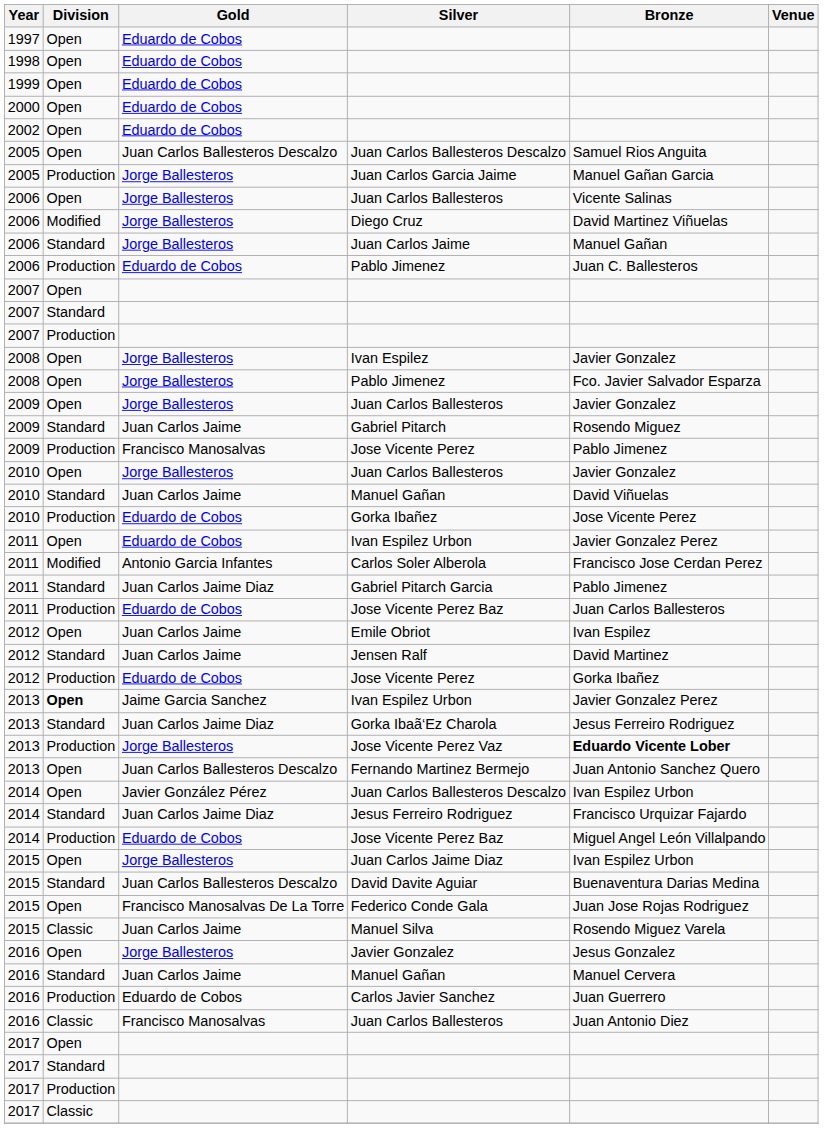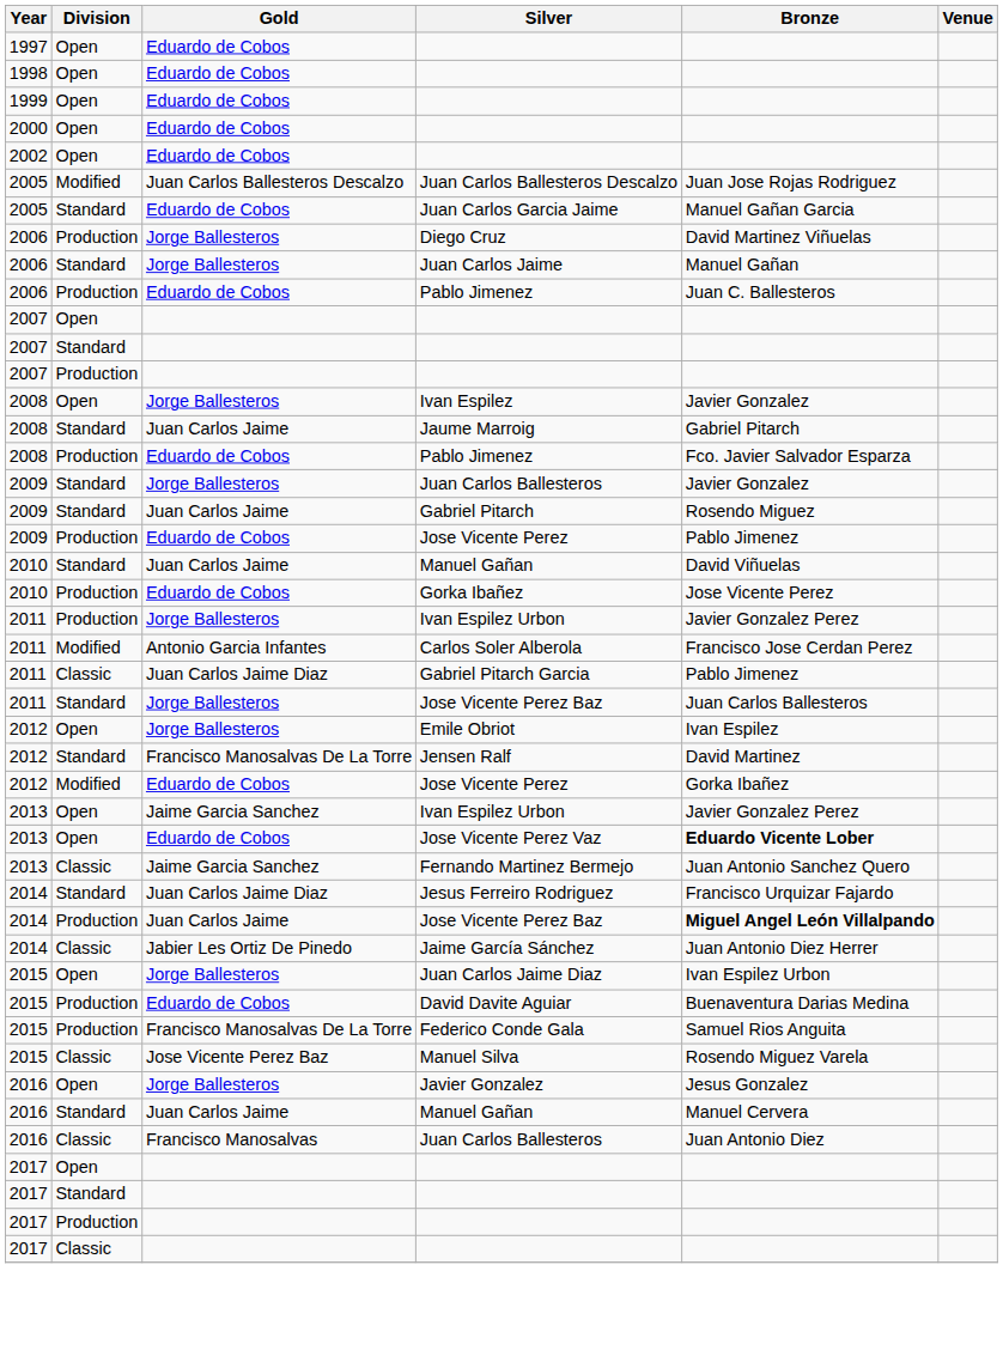2005 / Juan Carlos Ballesteros Descalzo | Division: Open -> Modified
2005 / Juan Carlos Ballesteros Descalzo | Bronze: Samuel Rios Anguita -> Juan Jose Rojas Rodriguez
Juan Carlos Garcia Jaime | Division: Production -> Standard
Juan Carlos Garcia Jaime | Gold: Jorge Ballesteros -> Eduardo de Cobos
- row: 2006 | Open | Jorge Ballesteros | Juan Carlos Ballesteros | Vicente Salinas
Diego Cruz | Division: Modified -> Production
+ row: 2008 | Standard | Juan Carlos Jaime | Jaume Marroig | Gabriel Pitarch
2008 / Pablo Jimenez | Division: Open -> Production
2008 / Pablo Jimenez | Gold: Jorge Ballesteros -> Eduardo de Cobos
2009 / Juan Carlos Ballesteros | Division: Open -> Standard
2009 / Jose Vicente Perez | Gold: Francisco Manosalvas -> Eduardo de Cobos
- row: 2010 | Open | Jorge Ballesteros | Juan Carlos Ballesteros | Javier Gonzalez
2011 / Ivan Espilez Urbon | Division: Open -> Production
2011 / Ivan Espilez Urbon | Gold: Eduardo de Cobos -> Jorge Ballesteros
Gabriel Pitarch Garcia | Division: Standard -> Classic
2011 / Jose Vicente Perez Baz | Division: Production -> Standard
2011 / Jose Vicente Perez Baz | Gold: Eduardo de Cobos -> Jorge Ballesteros
Emile Obriot | Gold: Juan Carlos Jaime -> Jorge Ballesteros
Jensen Ralf | Gold: Juan Carlos Jaime -> Francisco Manosalvas De La Torre
2012 / Jose Vicente Perez | Division: Production -> Modified
2013 / Ivan Espilez Urbon | Division: bold -> normal
- row: 2013 | Standard | Juan Carlos Jaime Diaz | Gorka Ibaã‘Ez Charola | Jesus Ferreiro Rodriguez
Jose Vicente Perez Vaz | Division: Production -> Open
Jose Vicente Perez Vaz | Gold: Jorge Ballesteros -> Eduardo de Cobos
Fernando Martinez Bermejo | Division: Open -> Classic
Fernando Martinez Bermejo | Gold: Juan Carlos Ballesteros Descalzo -> Jaime Garcia Sanchez
- row: 2014 | Open | Javier González Pérez | Juan Carlos Ballesteros Descalzo | Ivan Espilez Urbon
2014 / Jose Vicente Perez Baz | Gold: Eduardo de Cobos -> Juan Carlos Jaime
2014 / Jose Vicente Perez Baz | Bronze: normal -> bold
+ row: 2014 | Classic | Jabier Les Ortiz De Pinedo | Jaime García Sánchez | Juan Antonio Diez Herrer
David Davite Aguiar | Division: Standard -> Production
David Davite Aguiar | Gold: Juan Carlos Ballesteros Descalzo -> Eduardo de Cobos
Federico Conde Gala | Division: Open -> Production
Federico Conde Gala | Bronze: Juan Jose Rojas Rodriguez -> Samuel Rios Anguita
Manuel Silva | Gold: Juan Carlos Jaime -> Jose Vicente Perez Baz
- row: 2016 | Production | Eduardo de Cobos | Carlos Javier Sanchez | Juan Guerrero
